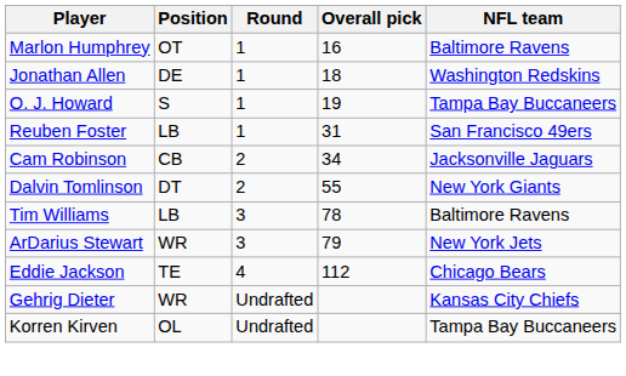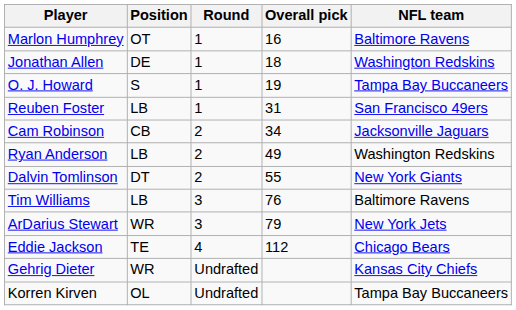+ row: Ryan Anderson | LB | 2 | 49 | Washington Redskins
Tim Williams | Overall pick: 78 -> 76
